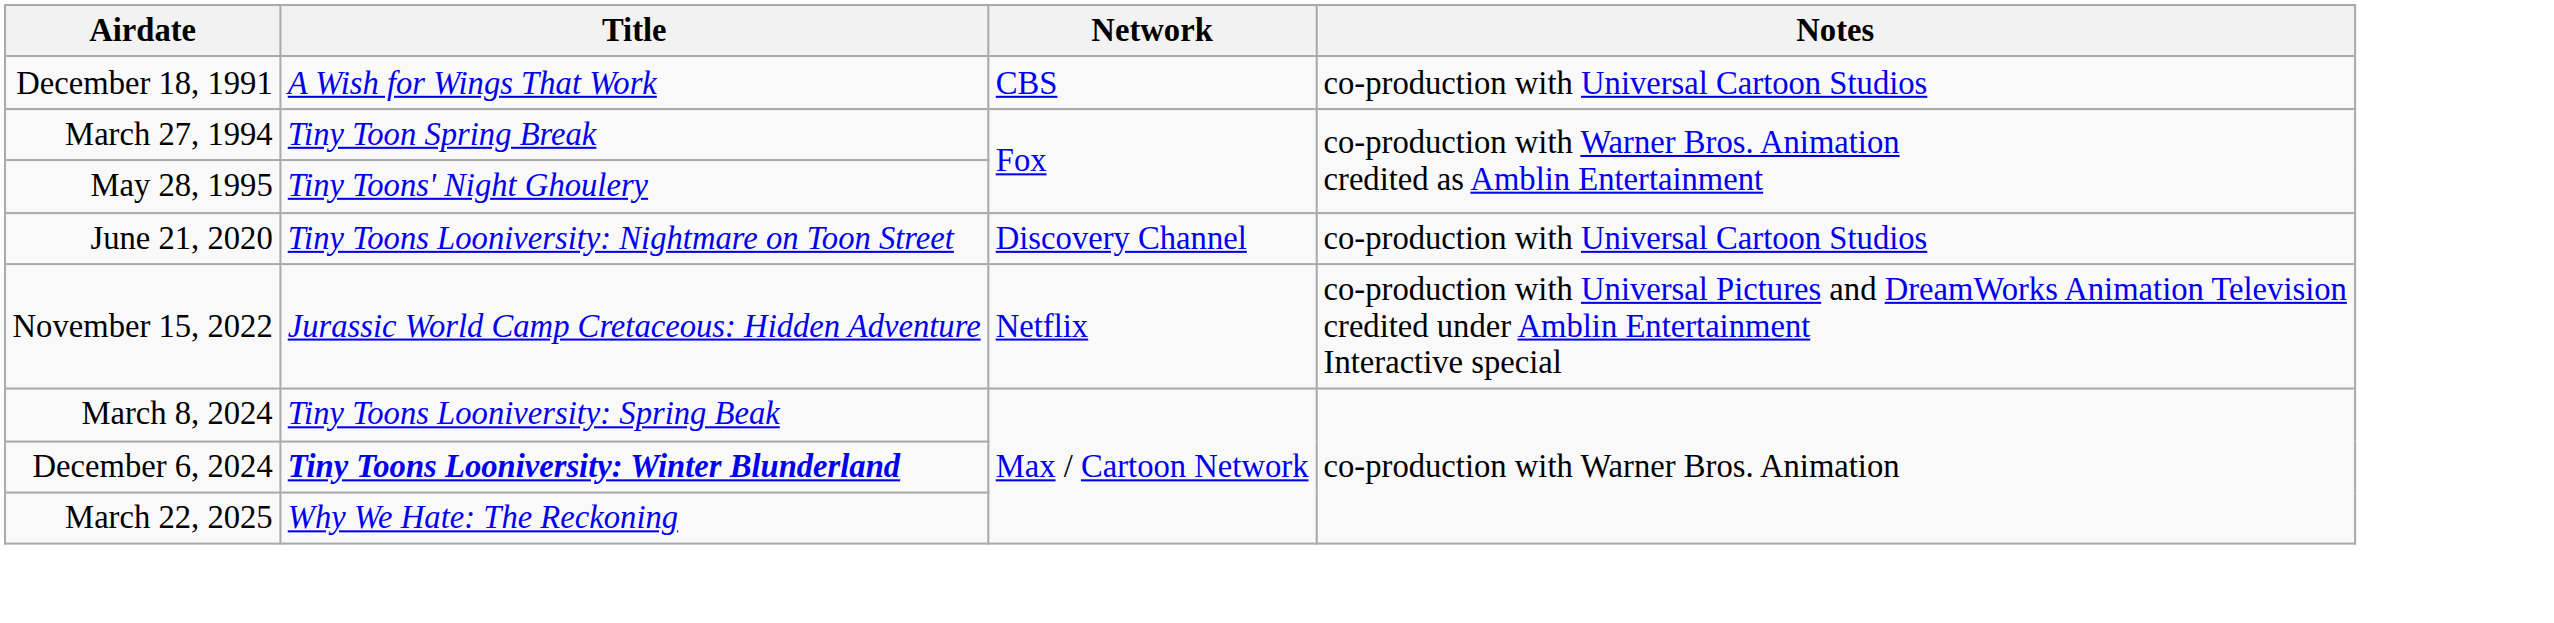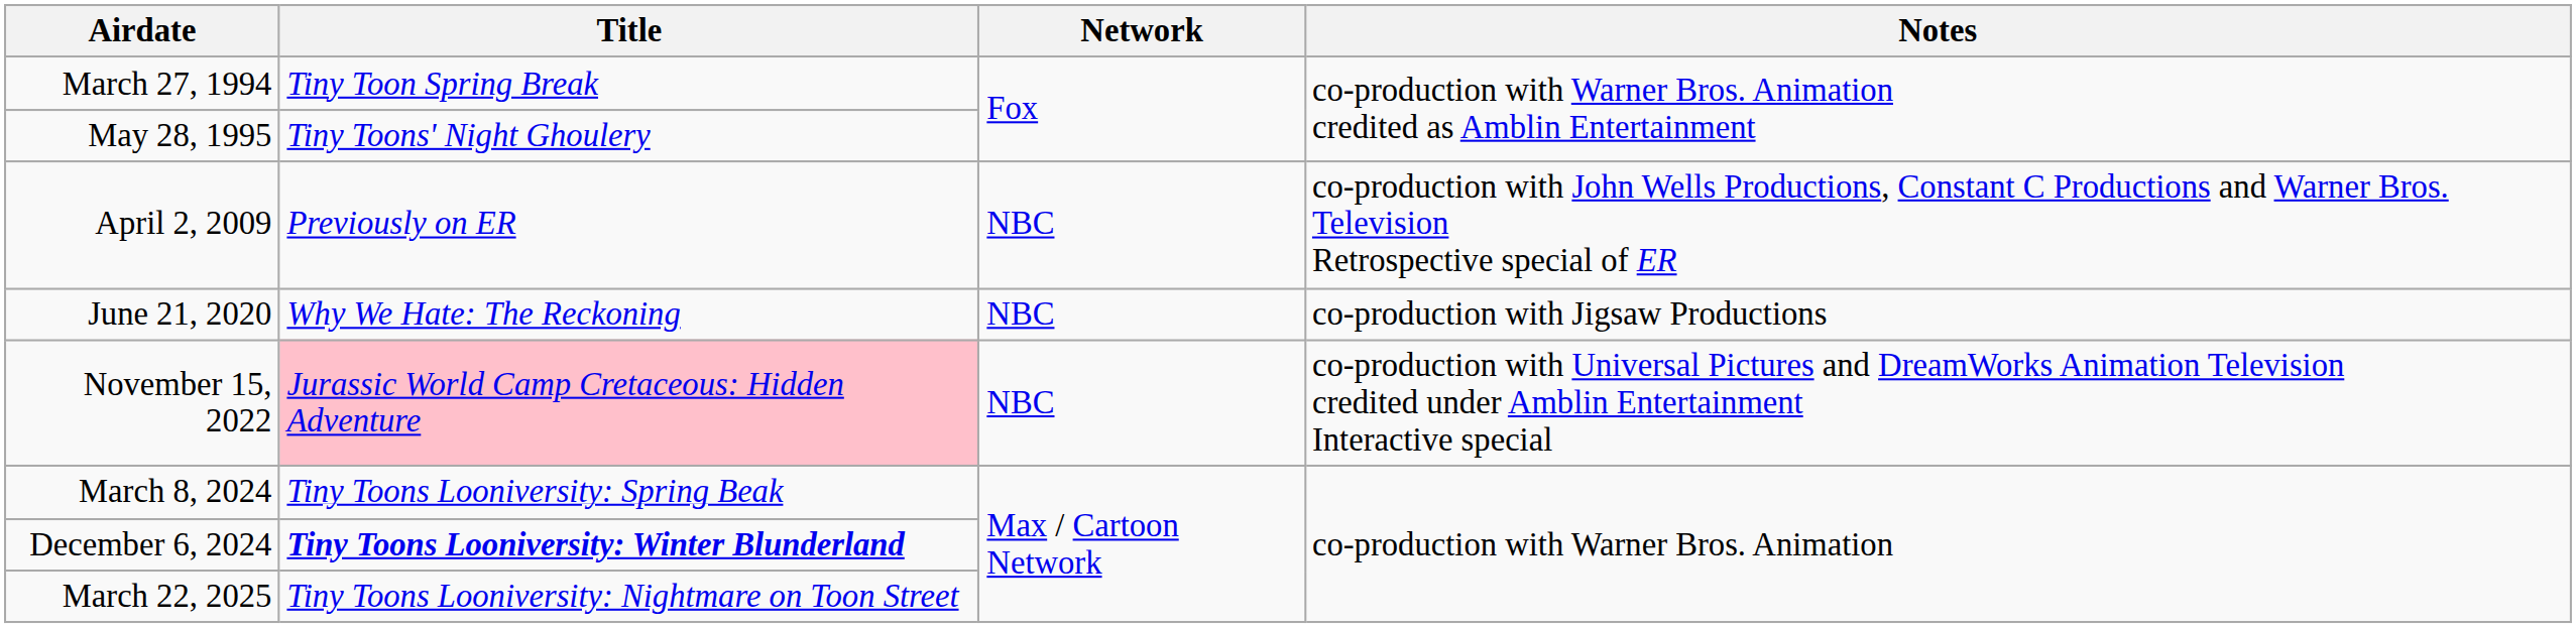- row: December 18, 1991 | A Wish for Wings That Work | CBS | co-production with Universal Cartoon Studios
+ row: April 2, 2009 | Previously on ER | NBC | co-production with John Wells Productions, Constant C Productions and Warner Bros. Television Retrospective special of ER
June 21, 2020 | Title: Tiny Toons Looniversity: Nightmare on Toon Street -> Why We Hate: The Reckoning
June 21, 2020 | Network: Discovery Channel -> NBC
June 21, 2020 | Notes: co-production with Universal Cartoon Studios -> co-production with Jigsaw Productions
November 15, 2022 | Title: no background -> pink background
November 15, 2022 | Network: Netflix -> NBC
March 22, 2025 | Title: Why We Hate: The Reckoning -> Tiny Toons Looniversity: Nightmare on Toon Street
